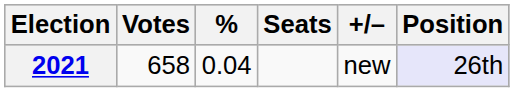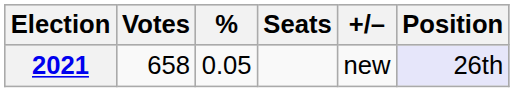2021 | %: 0.04 -> 0.05
